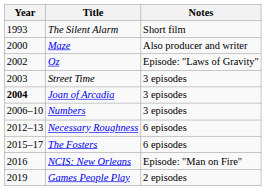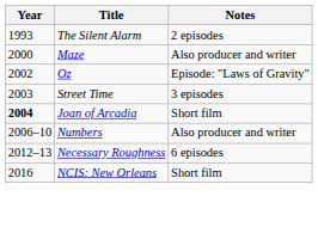The Silent Alarm | Notes: Short film -> 2 episodes
Joan of Arcadia | Notes: 3 episodes -> Short film
Numbers | Notes: 3 episodes -> Also producer and writer
- row: 2015–17 | The Fosters | 6 episodes
NCIS: New Orleans | Notes: Episode: "Man on Fire" -> Short film
- row: 2019 | Games People Play | 2 episodes
